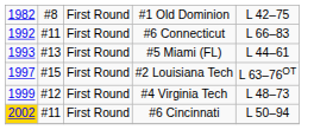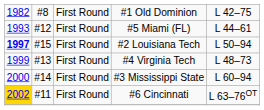- row: 1992 | #11 | First Round | #6 Connecticut | L 66–83
#5 Miami (FL) | column 2: #13 -> #12
#2 Louisiana Tech | column 1: normal -> bold
#2 Louisiana Tech | column 5: L 63–76OT -> L 50–94
#4 Virginia Tech | column 2: #12 -> #13
+ row: 2000 | #14 | First Round | #3 Mississippi State | L 60–94
#6 Cincinnati | column 5: L 50–94 -> L 63–76OT
